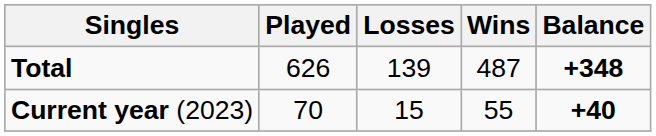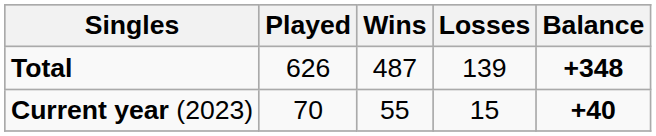columns swapped: Wins <-> Losses
